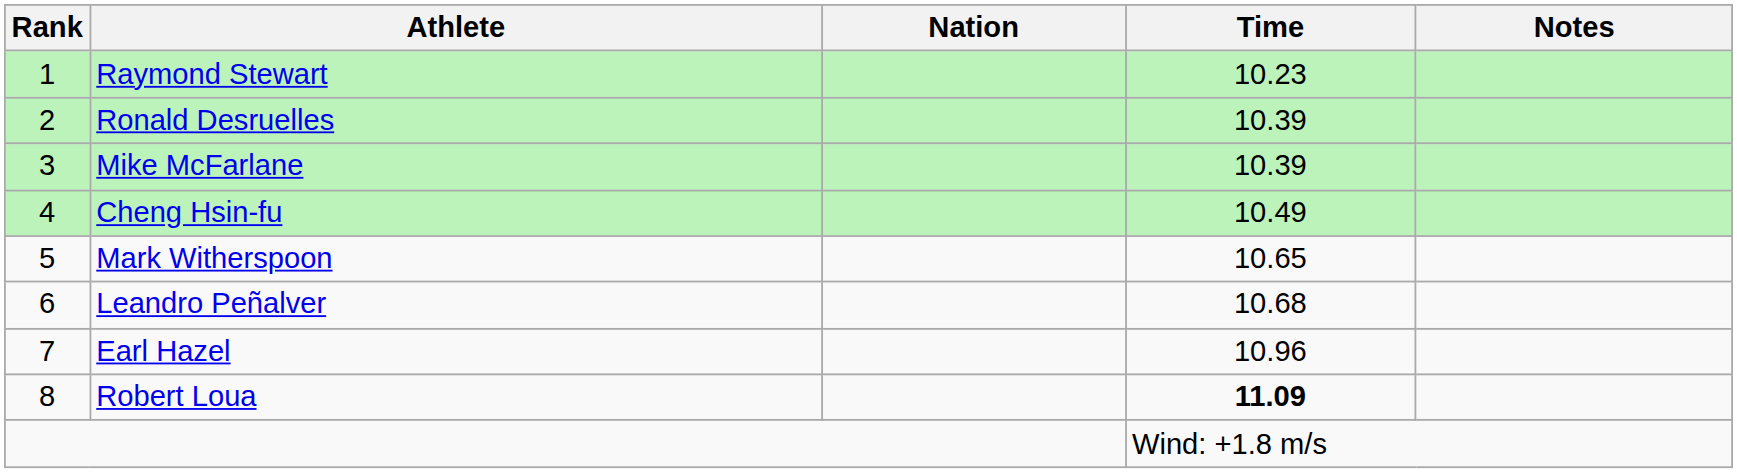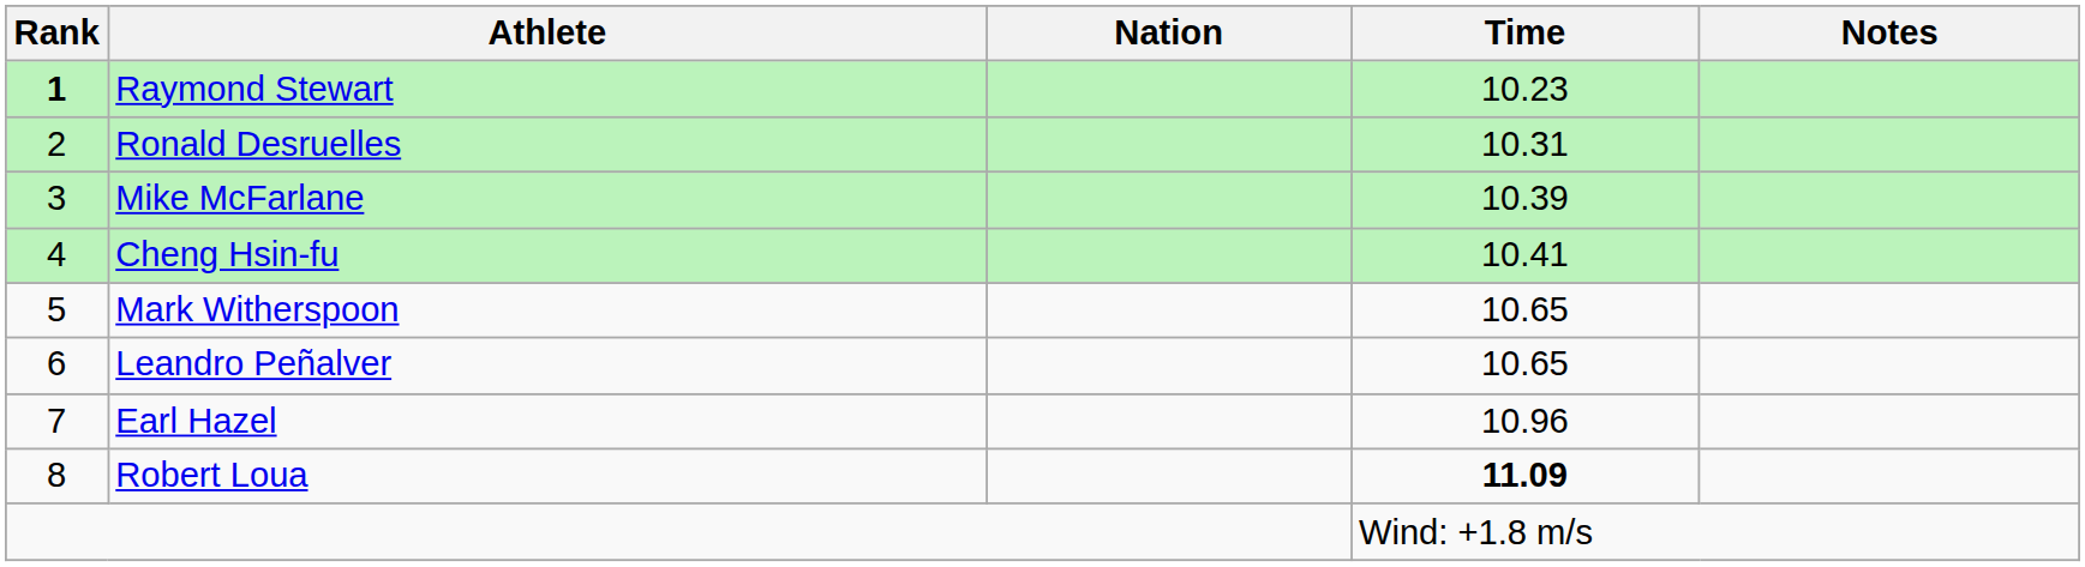Raymond Stewart | Rank: normal -> bold
Ronald Desruelles | Time: 10.39 -> 10.31
Cheng Hsin-fu | Time: 10.49 -> 10.41
Leandro Peñalver | Time: 10.68 -> 10.65
